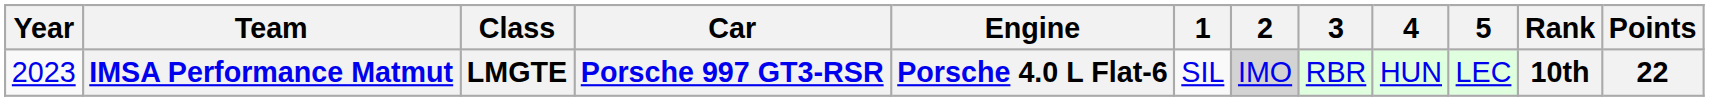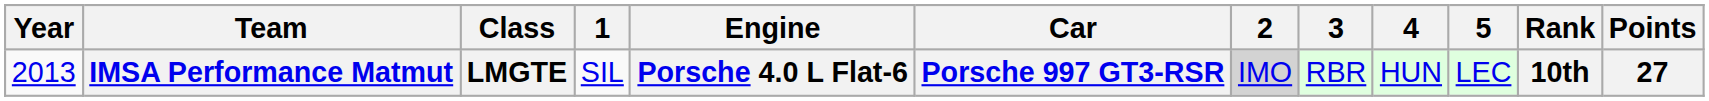columns swapped: Car <-> 1
IMSA Performance Matmut | Year: 2023 -> 2013
IMSA Performance Matmut | Points: 22 -> 27
